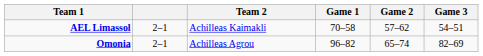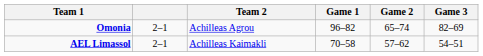rows swapped: AEL Limassol <-> Omonia
